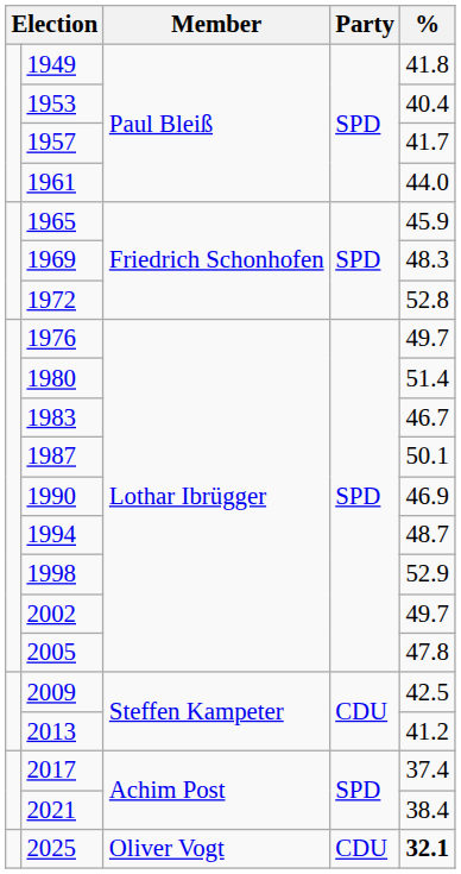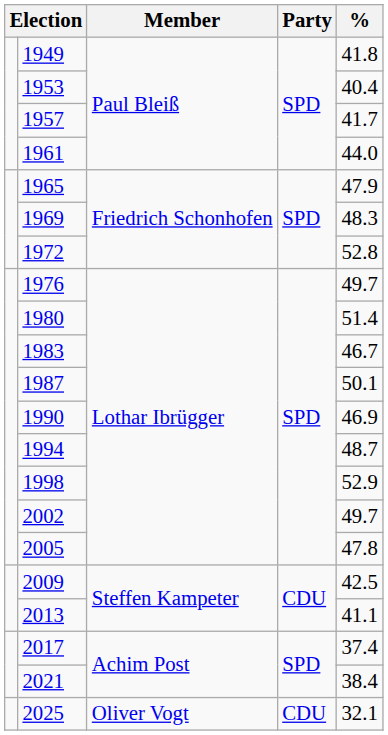1965 | %: 45.9 -> 47.9
2013 | %: 41.2 -> 41.1
2025 | %: bold -> normal
